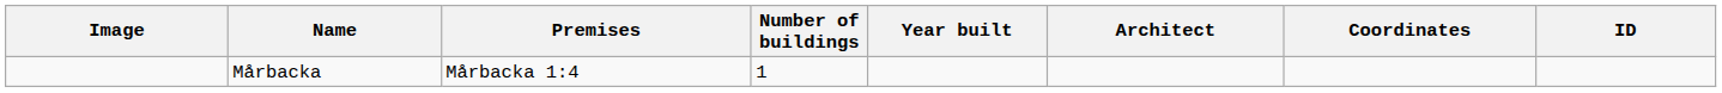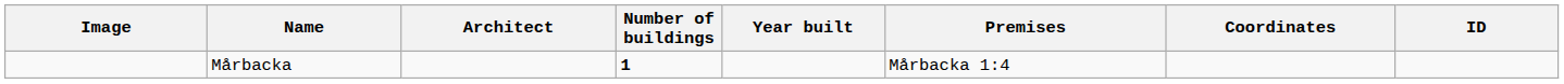columns swapped: Premises <-> Architect
Mårbacka | Number of buildings: normal -> bold
